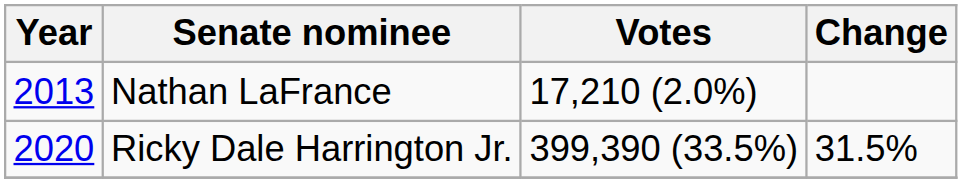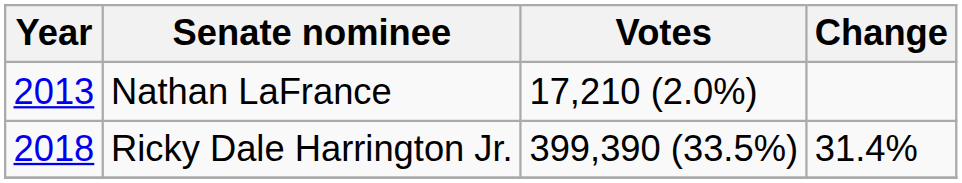Ricky Dale Harrington Jr. | Year: 2020 -> 2018
Ricky Dale Harrington Jr. | Change: 31.5% -> 31.4%
